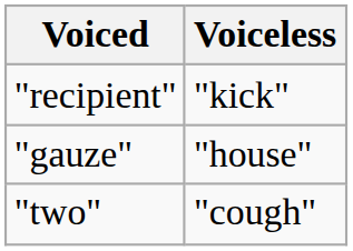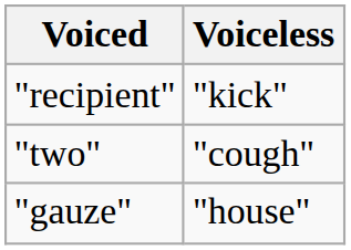rows swapped: "two" <-> "gauze"
